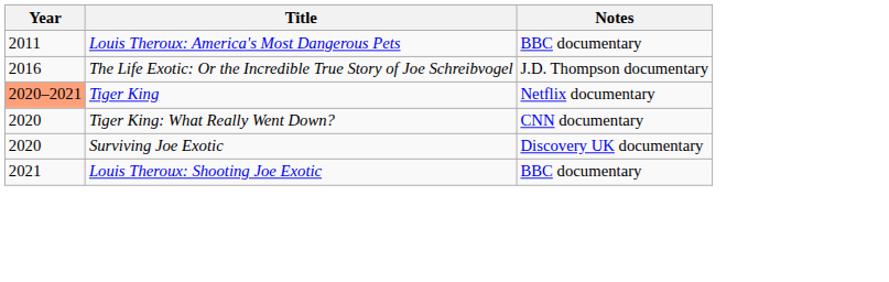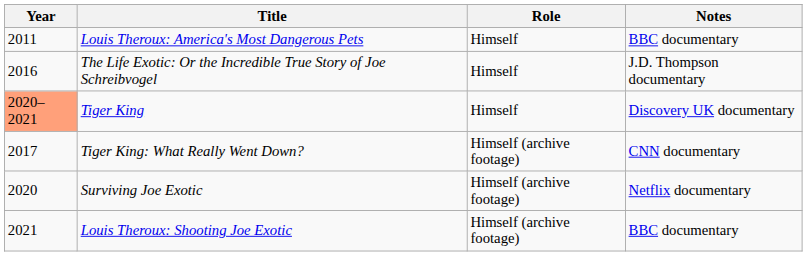+ column: Role | Himself | Himself | Himself | Himself (archive footage) | Himself (archive footage) | Himself (archive footage)
Tiger King | Notes: Netflix documentary -> Discovery UK documentary
Tiger King: What Really Went Down? | Year: 2020 -> 2017
Surviving Joe Exotic | Notes: Discovery UK documentary -> Netflix documentary
